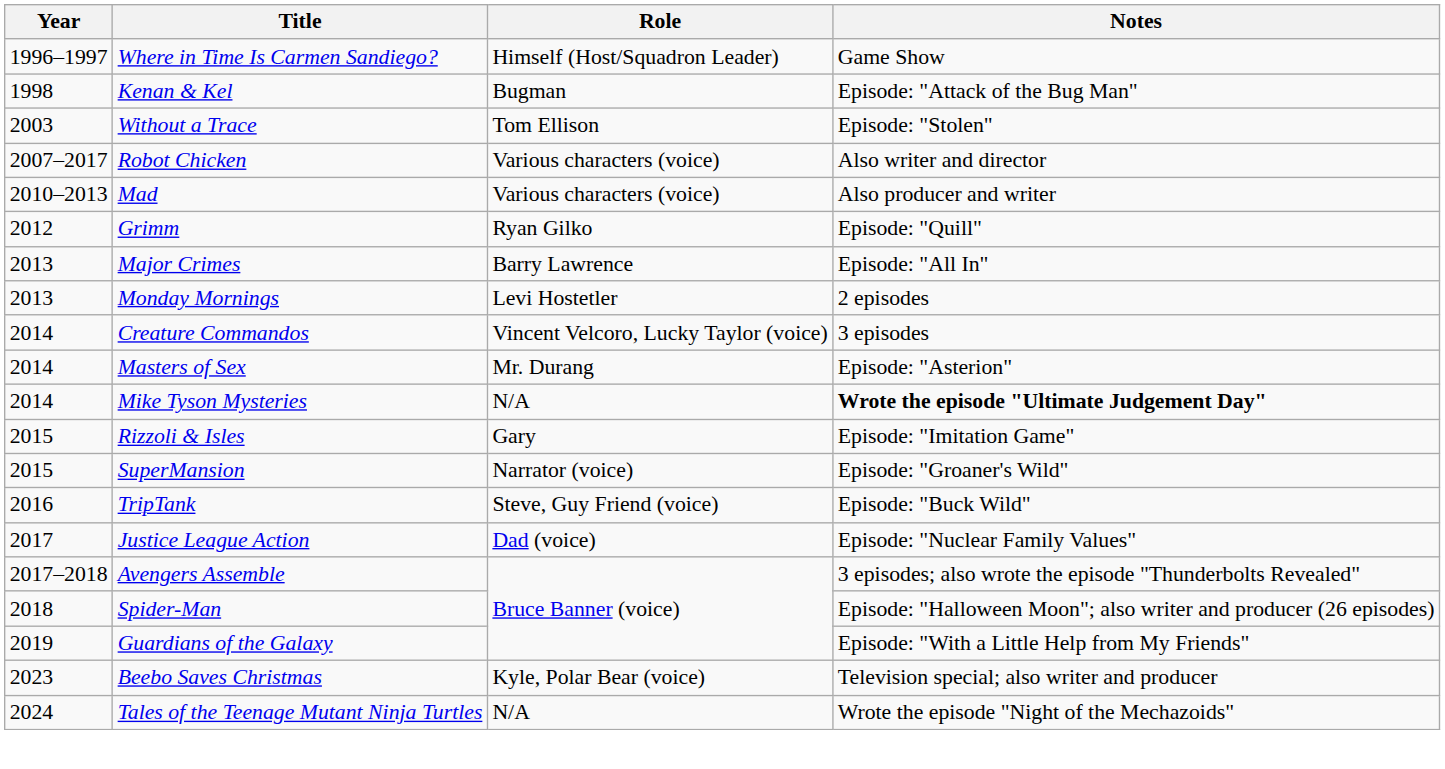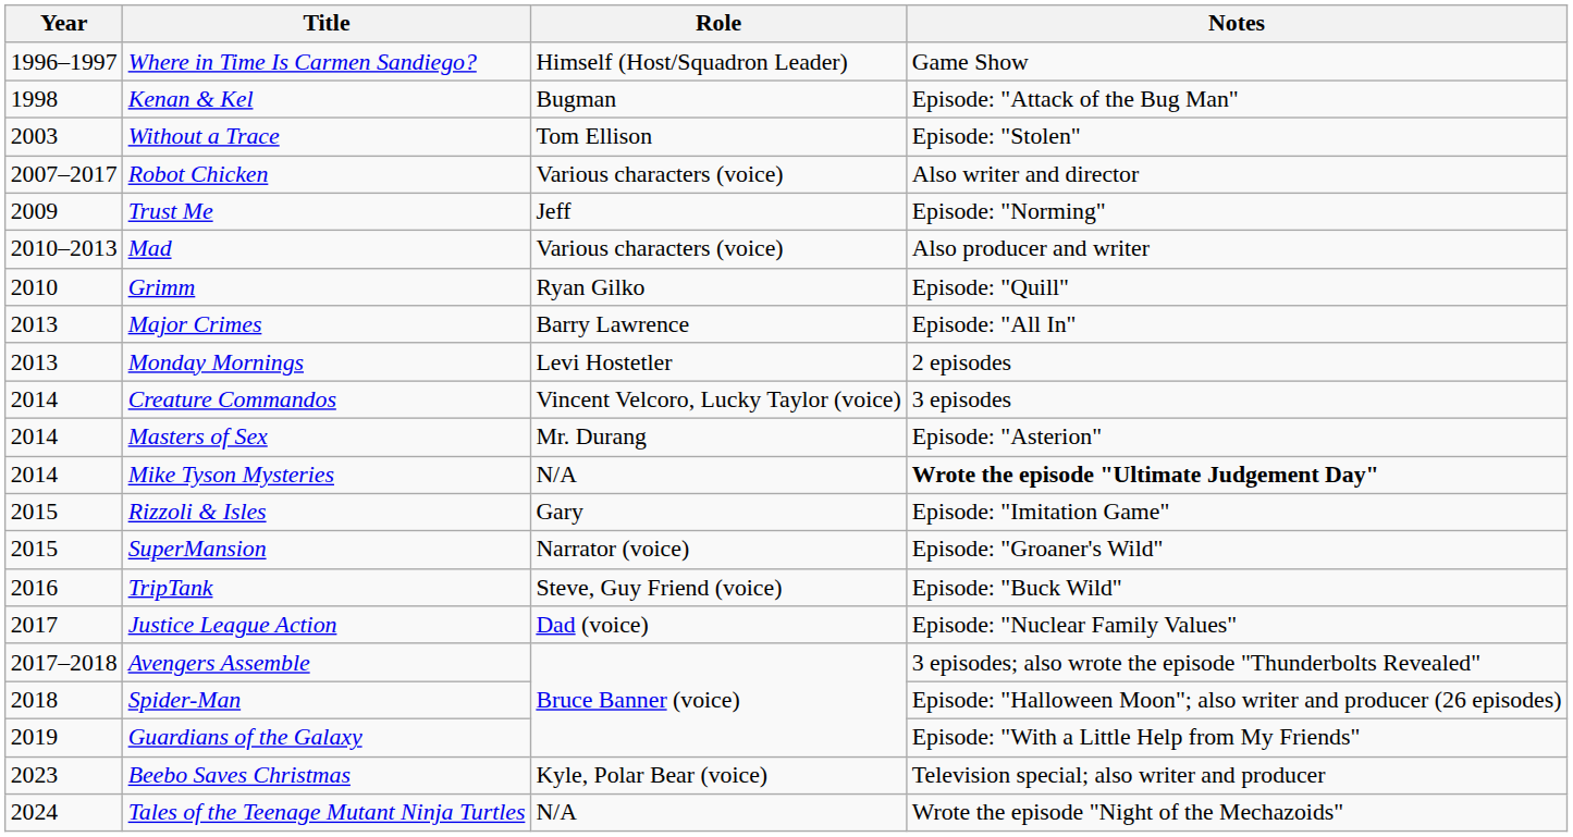+ row: 2009 | Trust Me | Jeff | Episode: "Norming"
Grimm | Year: 2012 -> 2010
